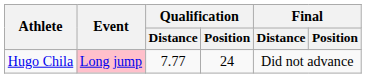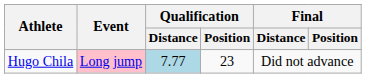Hugo Chila | Qualification / Distance: no background -> lightblue background
Hugo Chila | Qualification / Position: 24 -> 23
